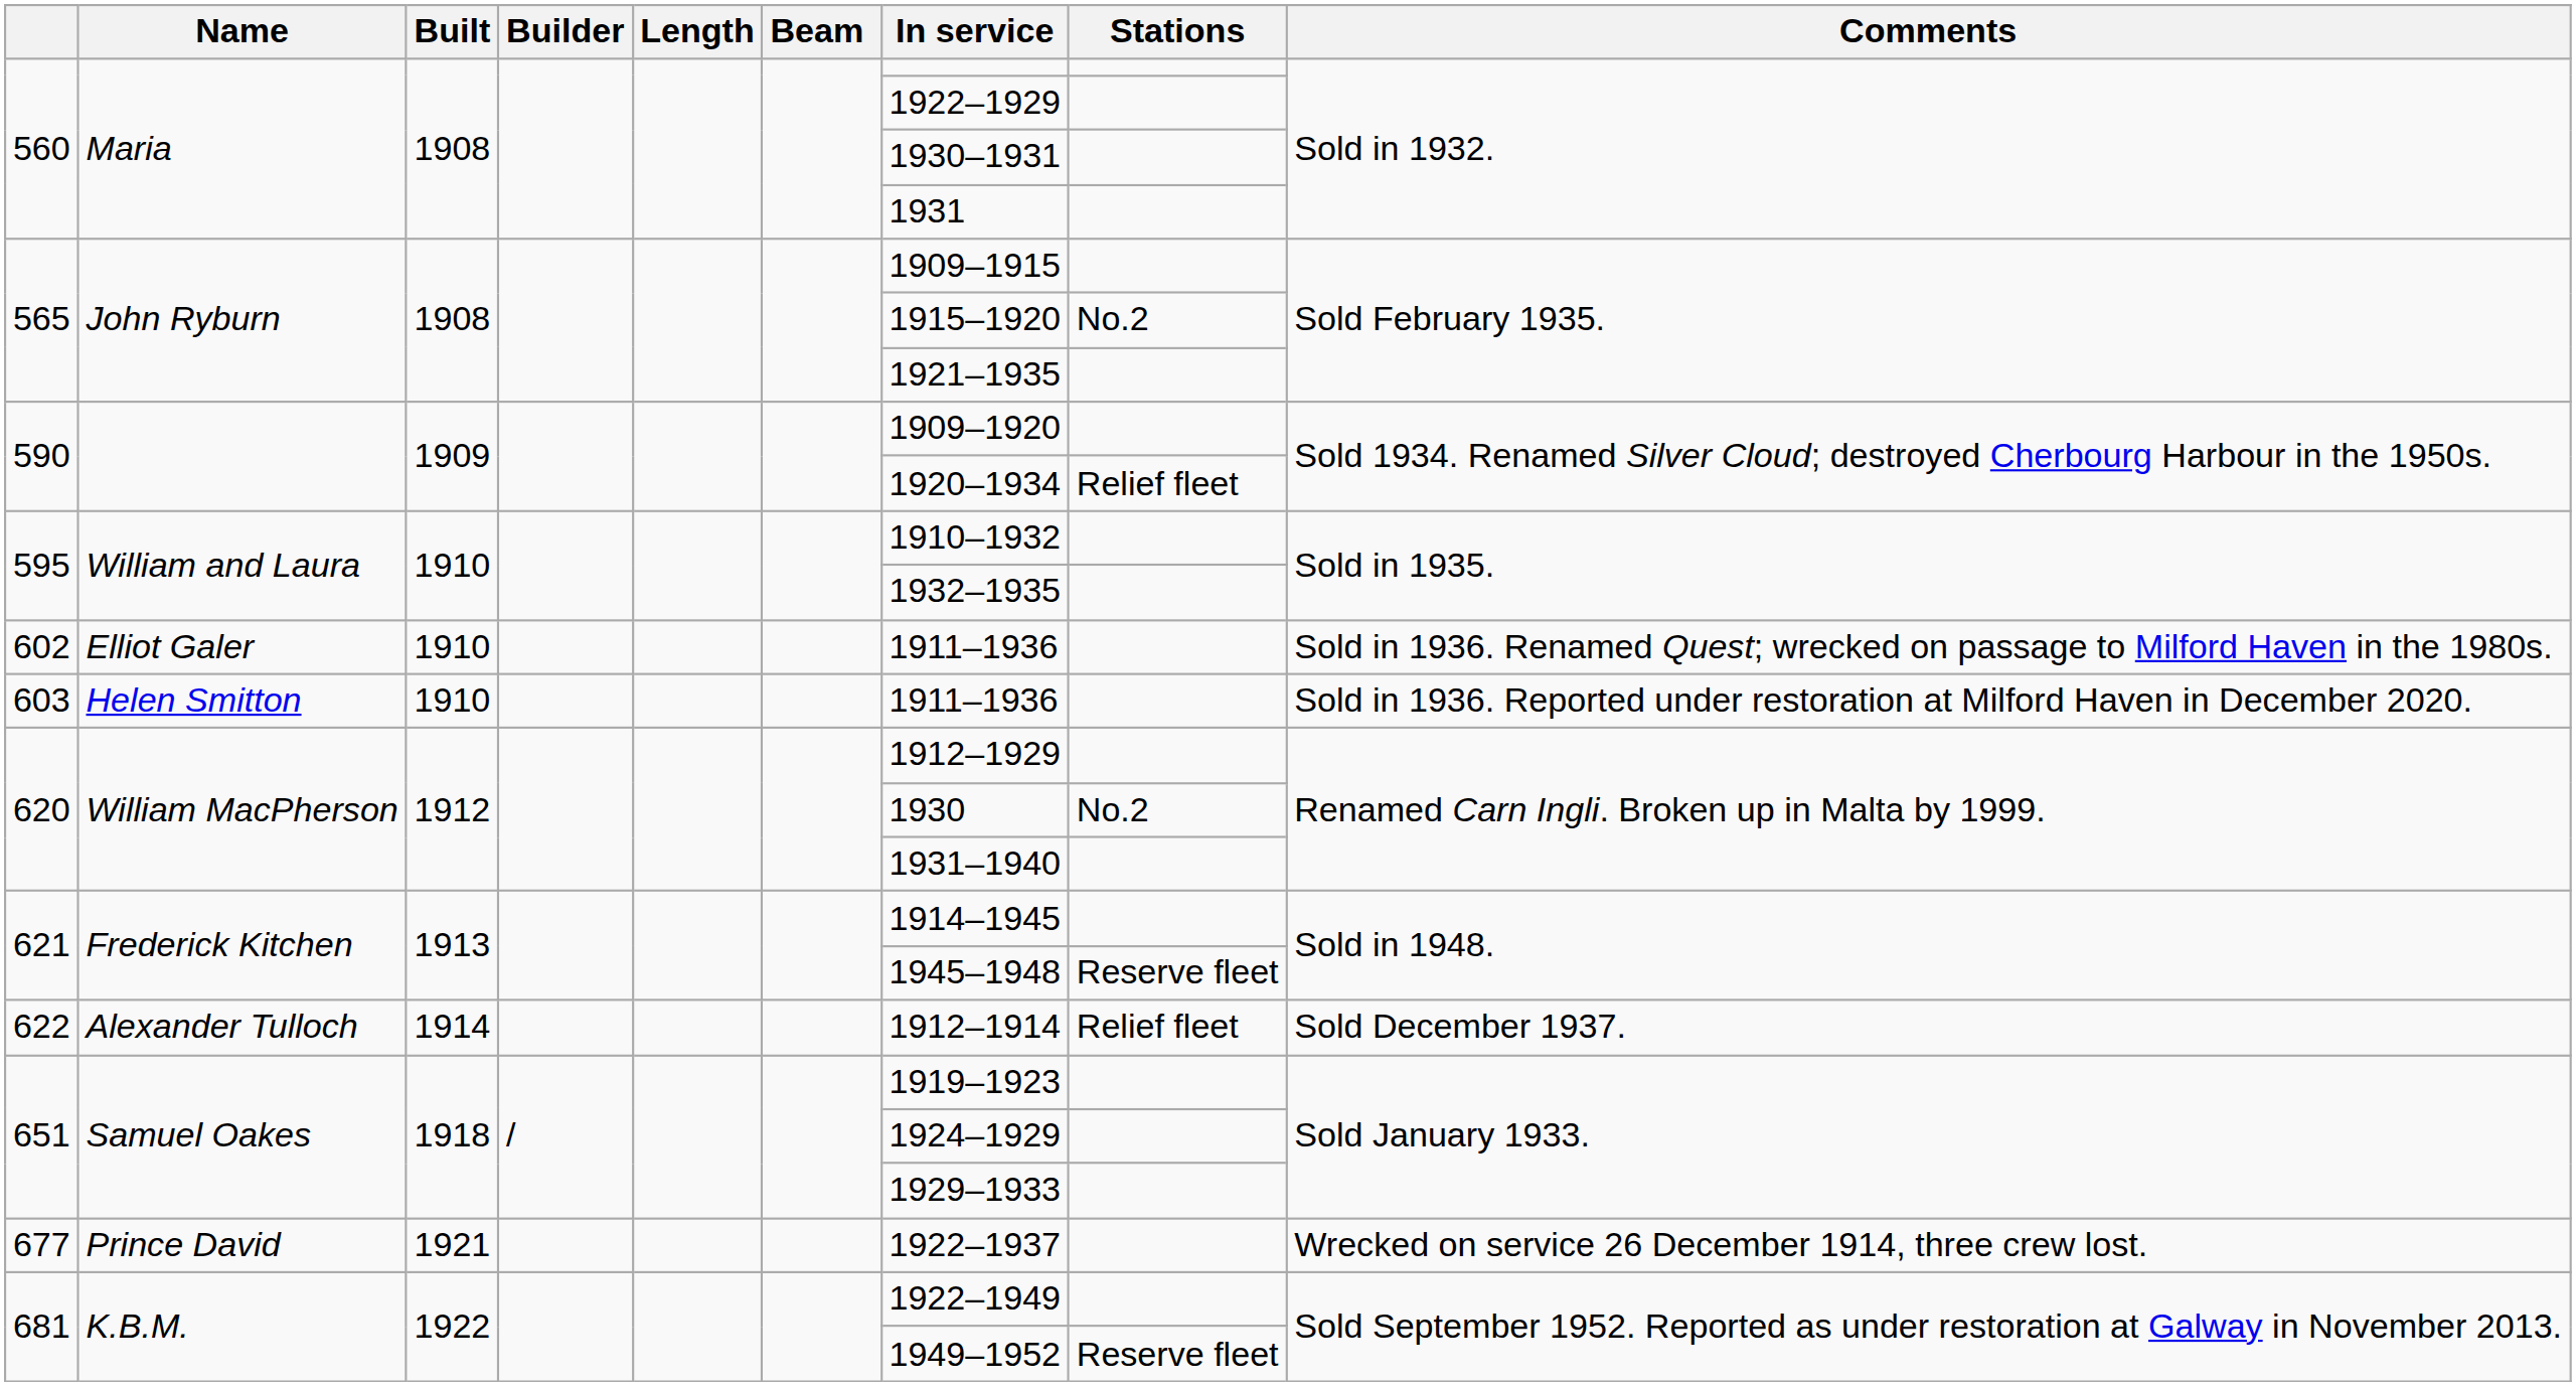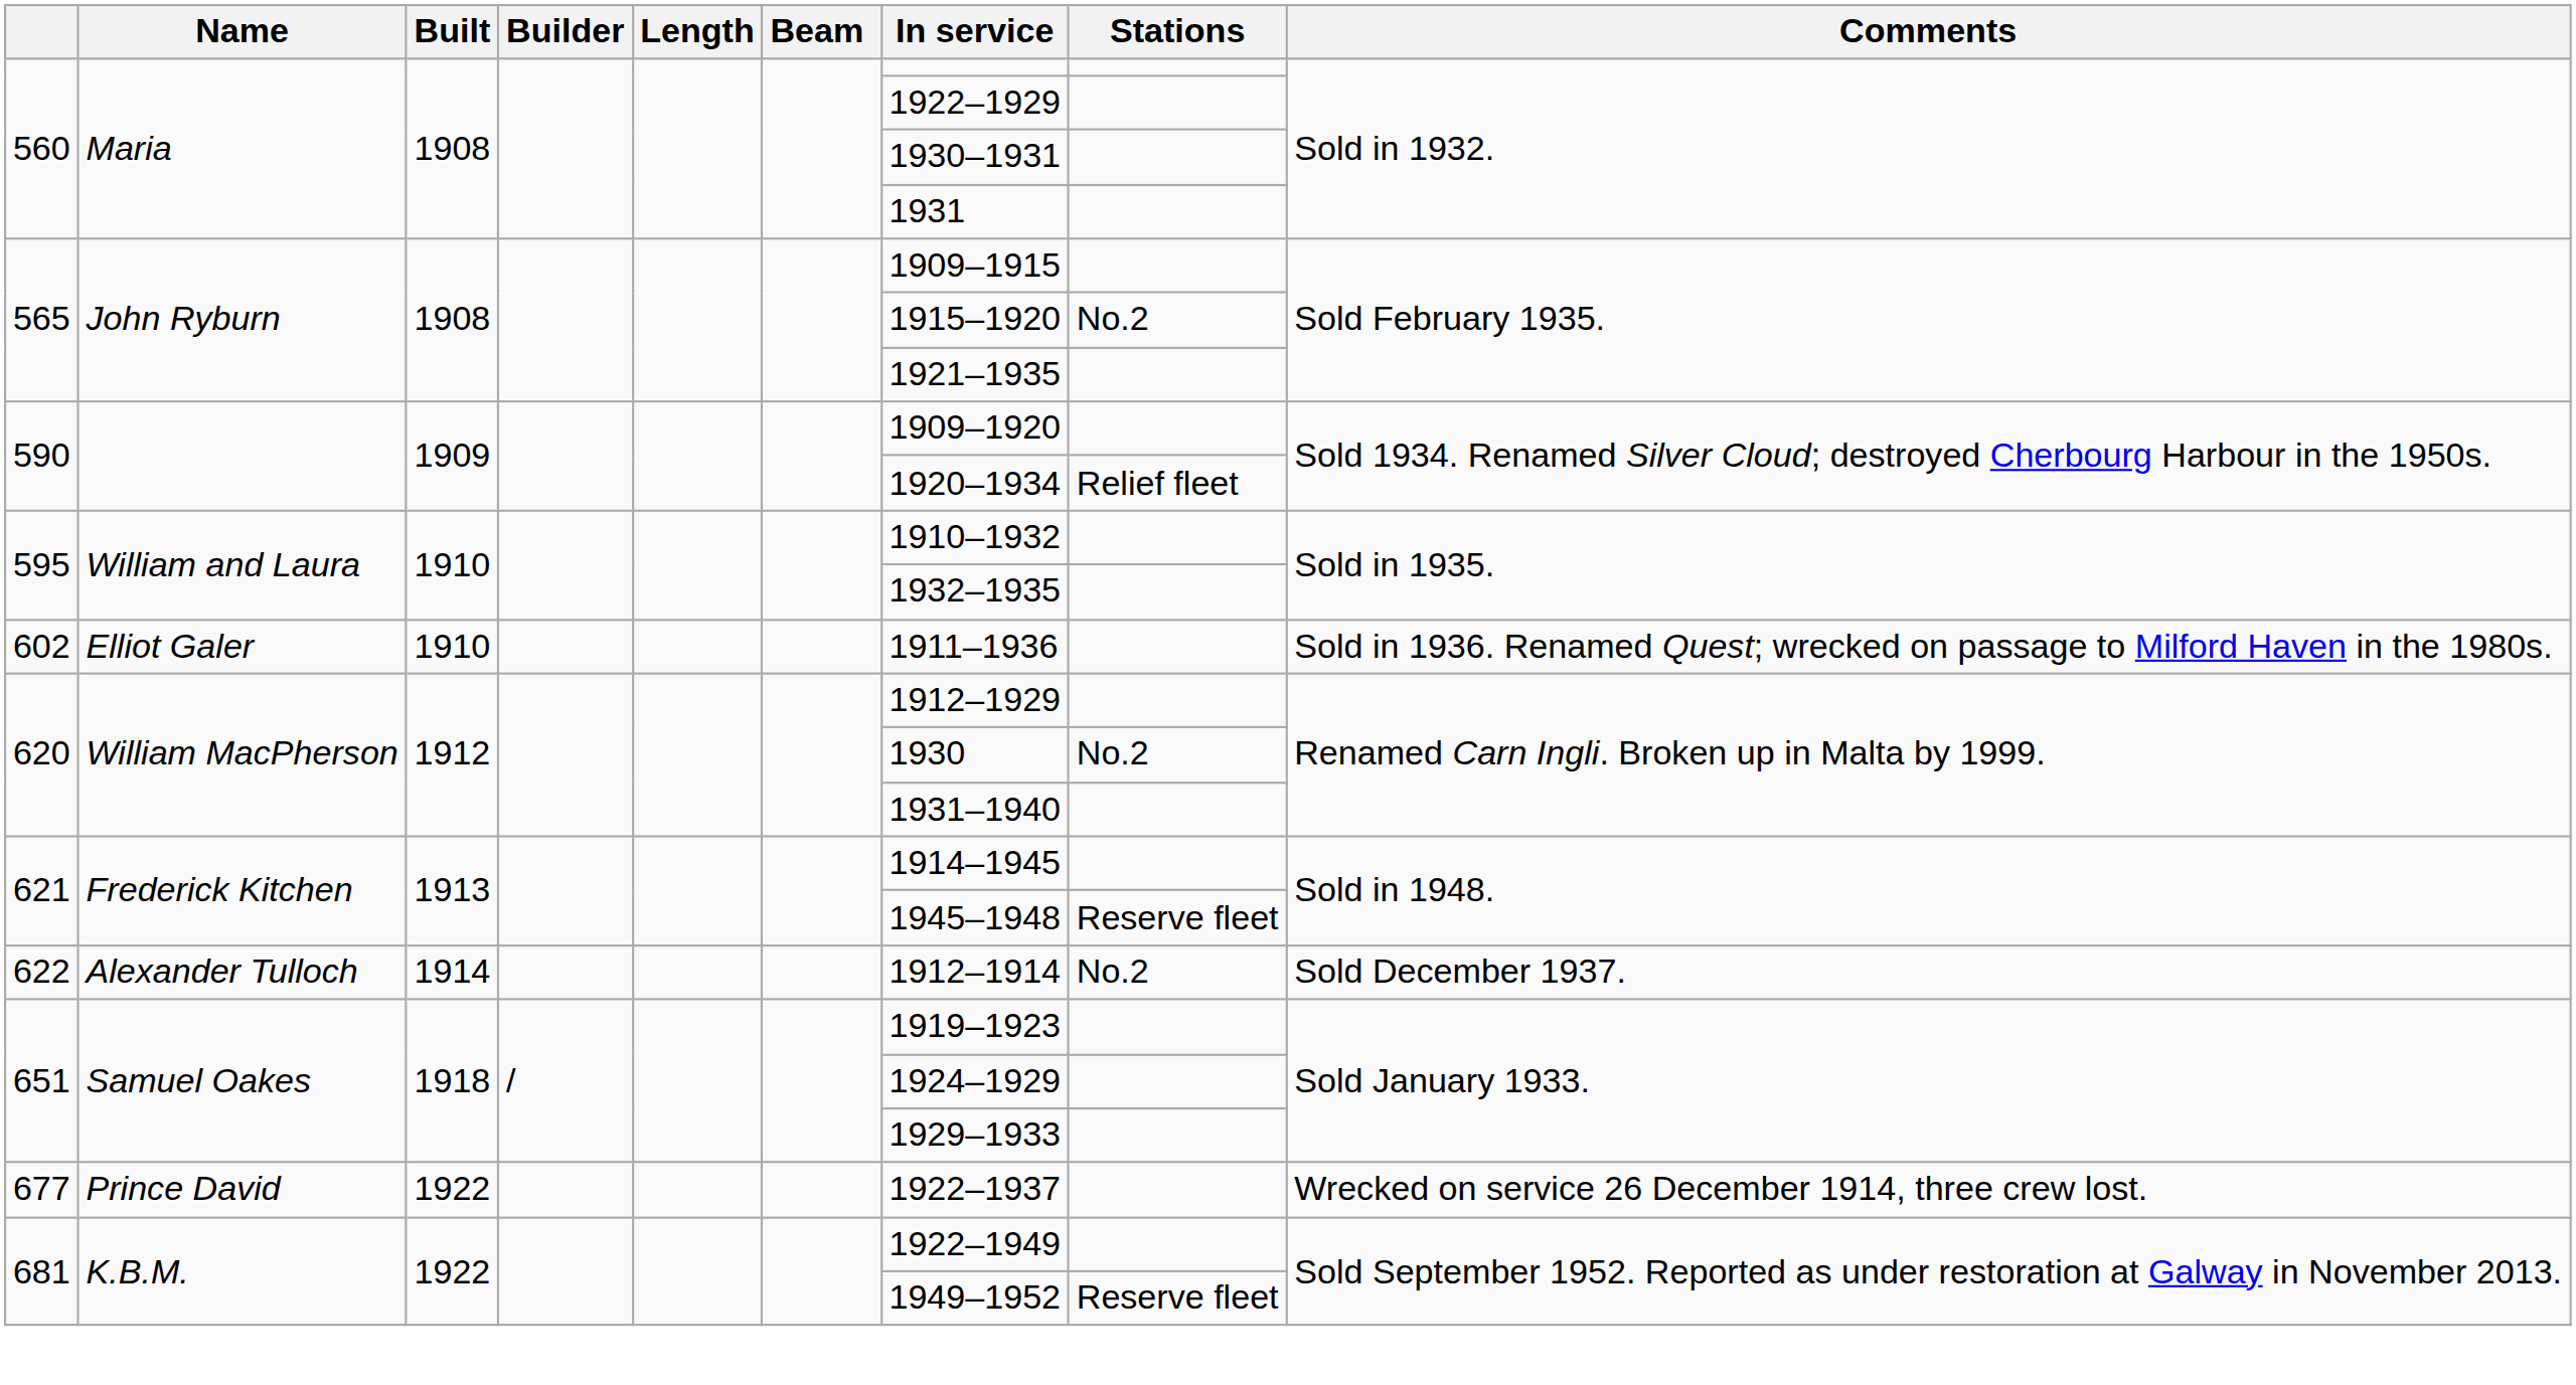- row: 603 | Helen Smitton | 1910 | 1911–1936 | Sold in 1936. Reported under restoration at Milford Haven in December 2020.
622 | Stations: Relief fleet -> No.2
677 | Built: 1921 -> 1922
